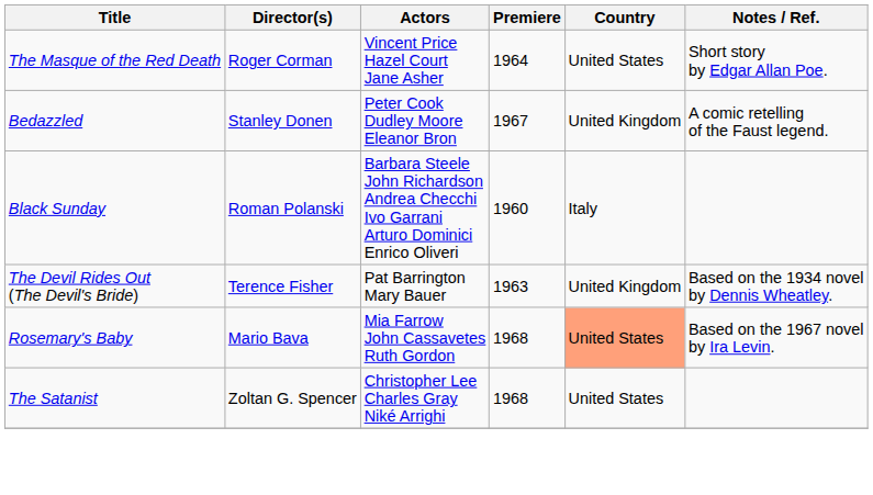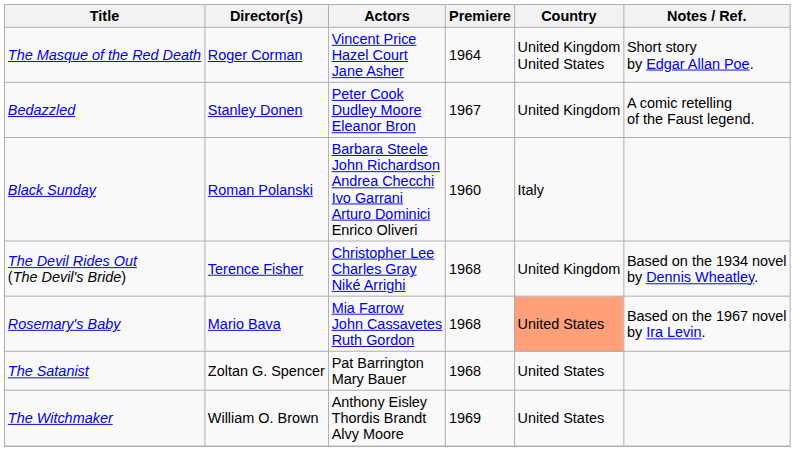The Masque of the Red Death | Country: United States -> United Kingdom United States
The Devil Rides Out (The Devil's Bride) | Actors: Pat Barrington Mary Bauer -> Christopher Lee Charles Gray Niké Arrighi
The Devil Rides Out (The Devil's Bride) | Premiere: 1963 -> 1968
The Satanist | Actors: Christopher Lee Charles Gray Niké Arrighi -> Pat Barrington Mary Bauer
+ row: The Witchmaker | William O. Brown | Anthony Eisley Thordis Brandt Alvy Moore | 1969 | United States
